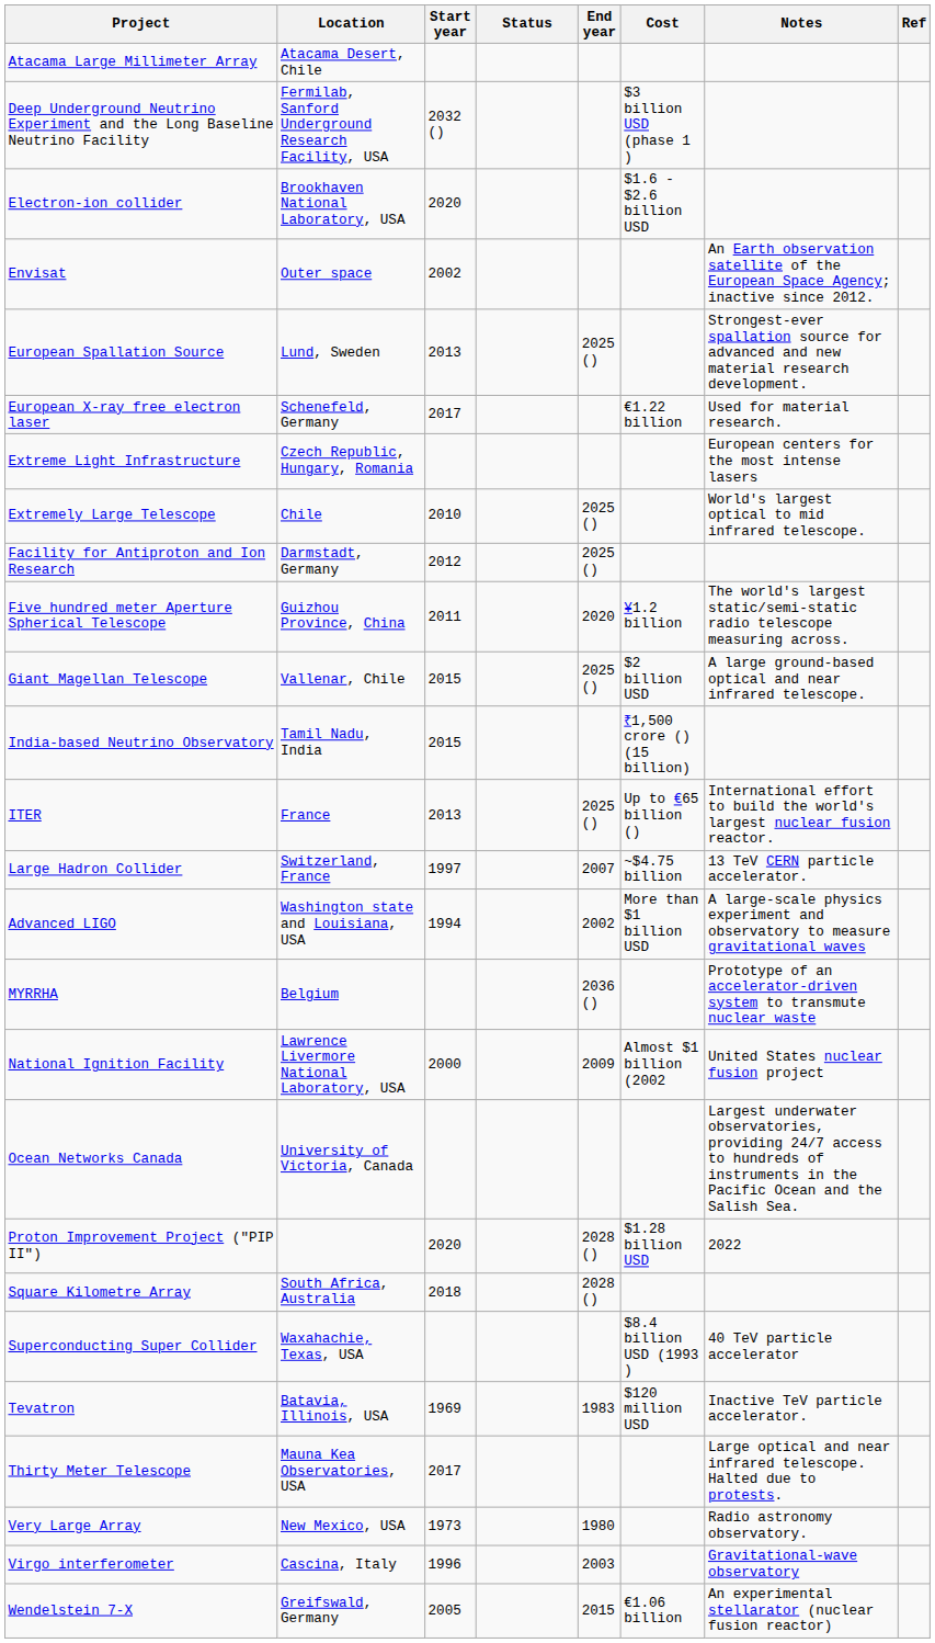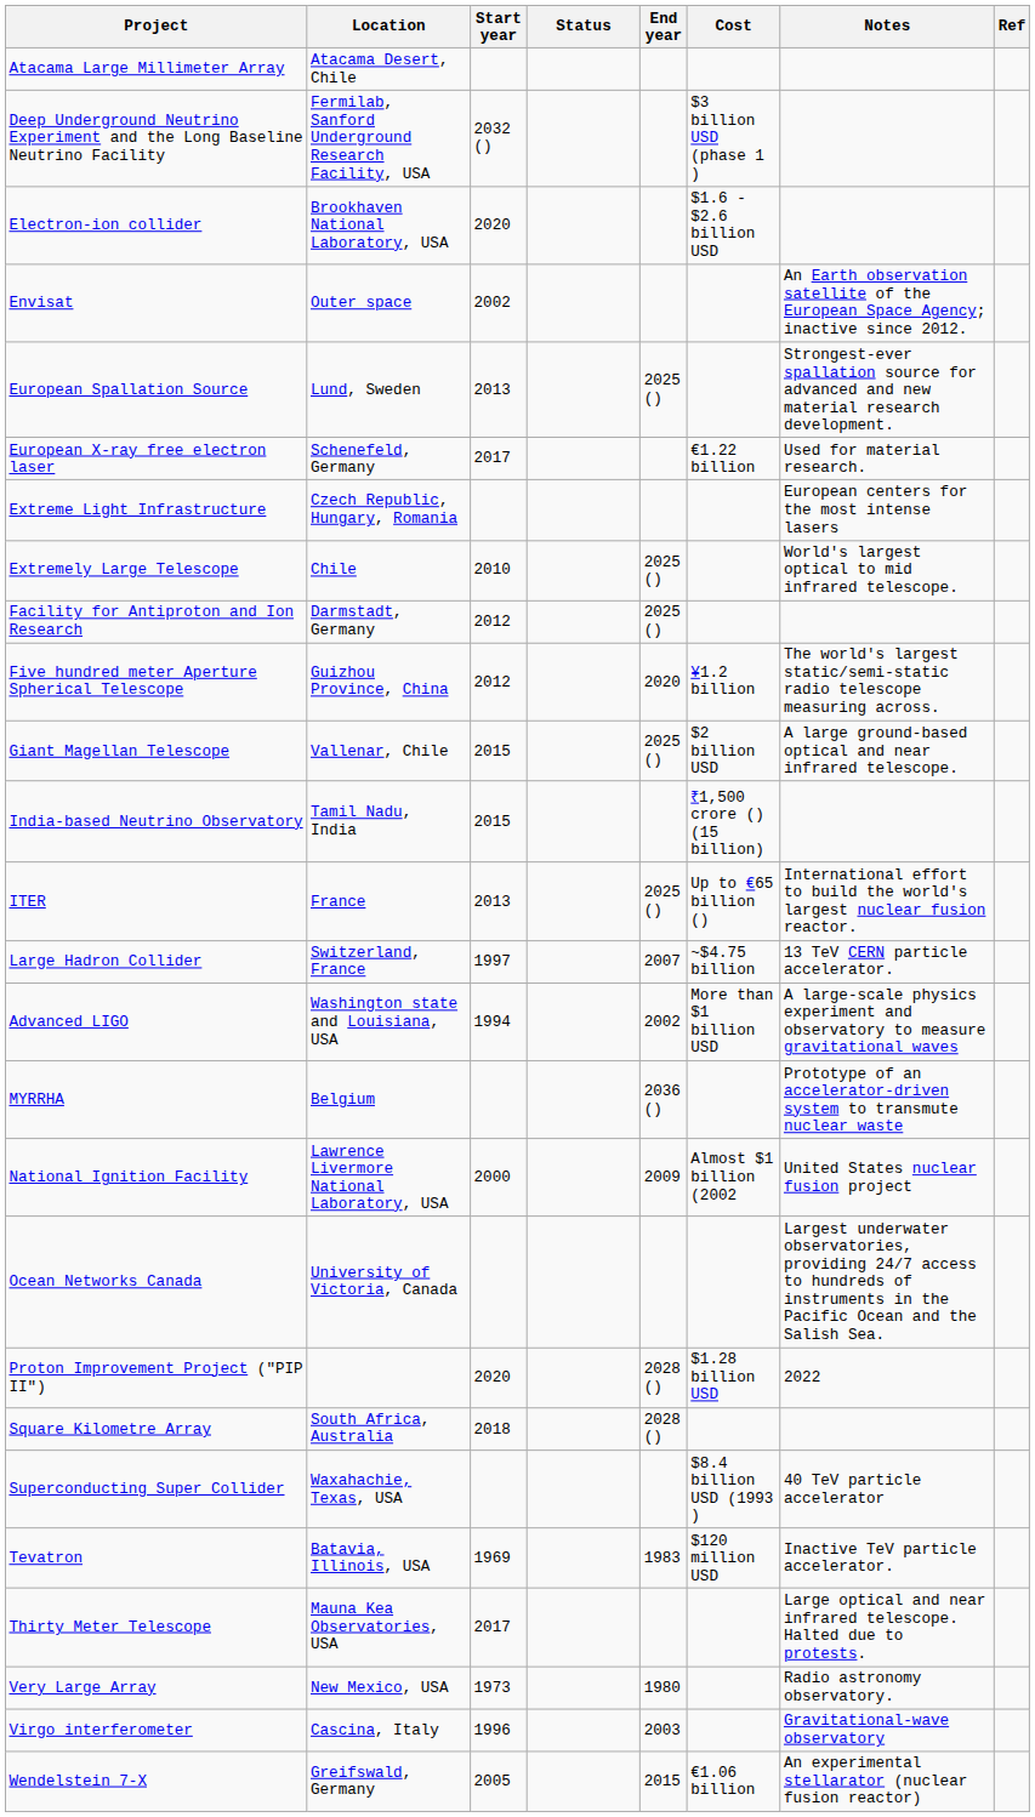Five hundred meter Aperture Spherical Telescope | Start year: 2011 -> 2012
